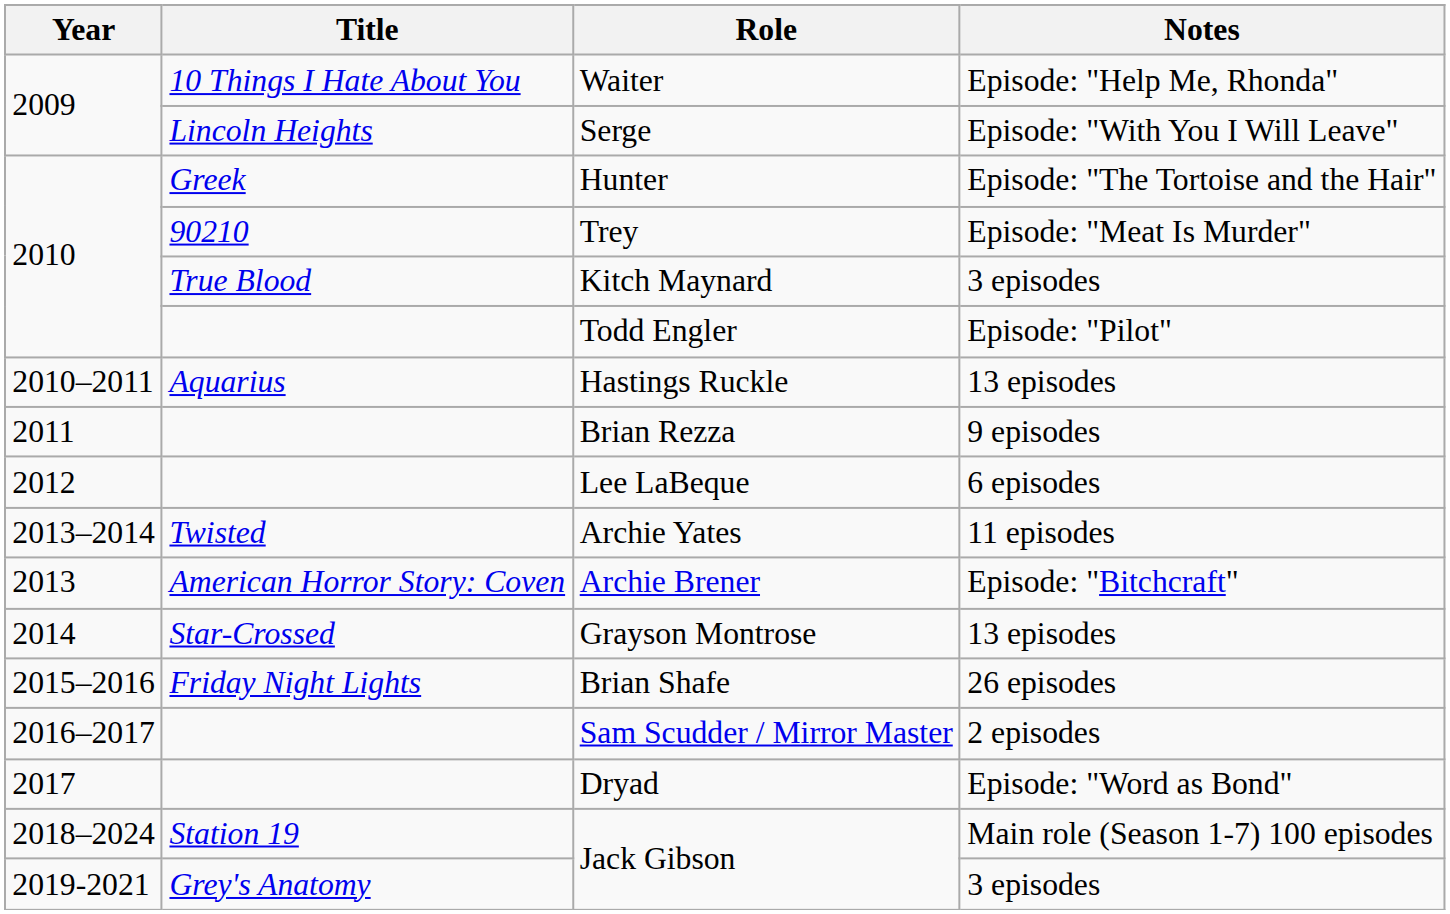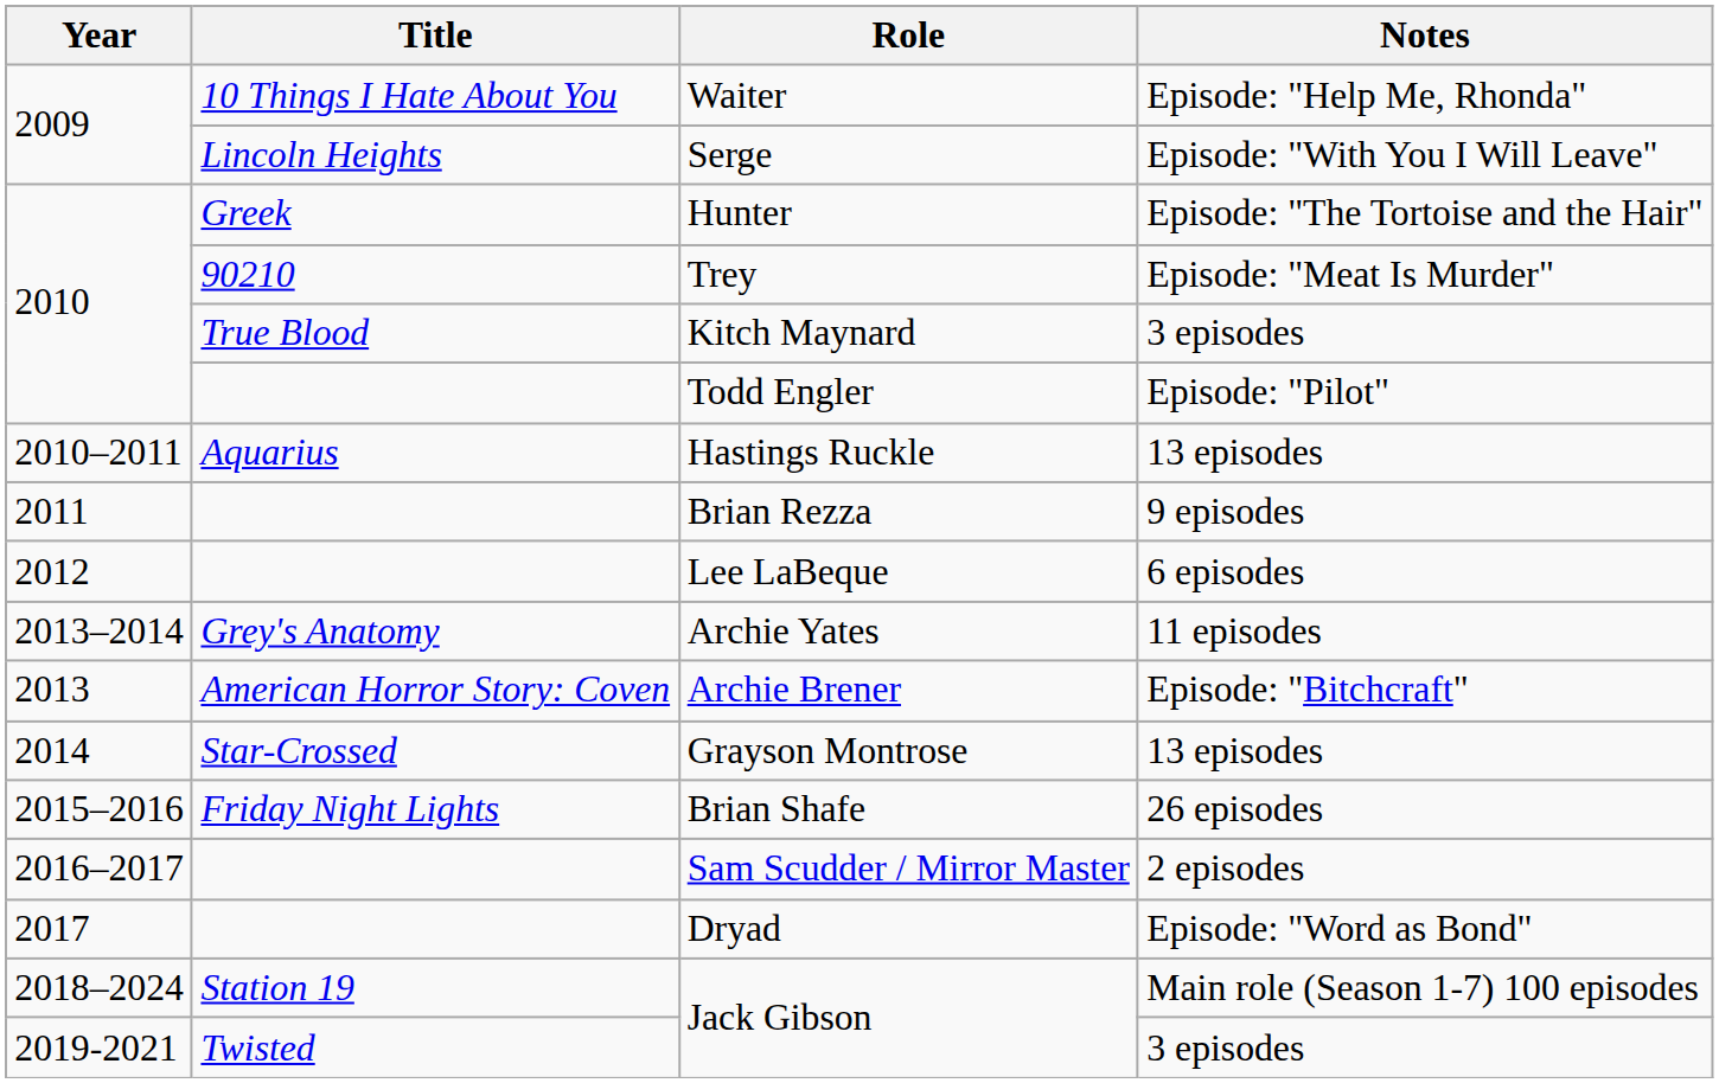Archie Yates | Title: Twisted -> Grey's Anatomy
Jack Gibson / 3 episodes | Title: Grey's Anatomy -> Twisted
